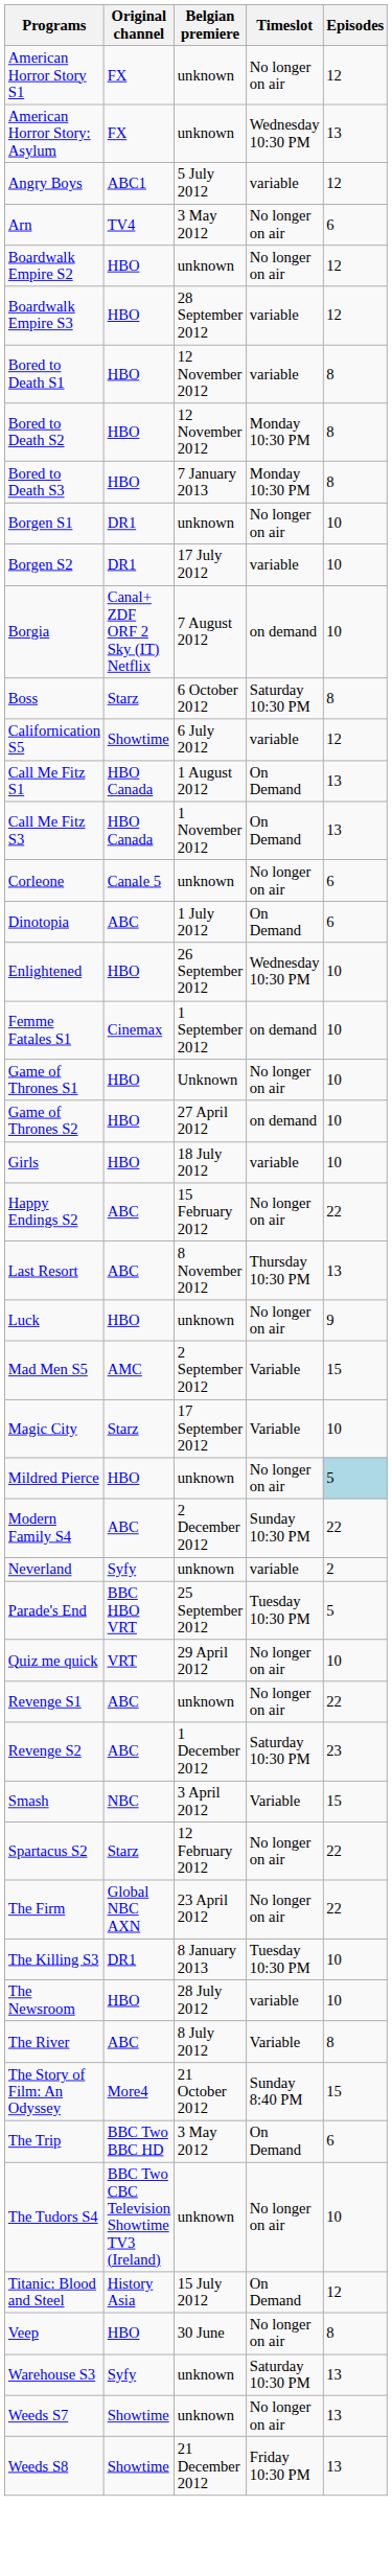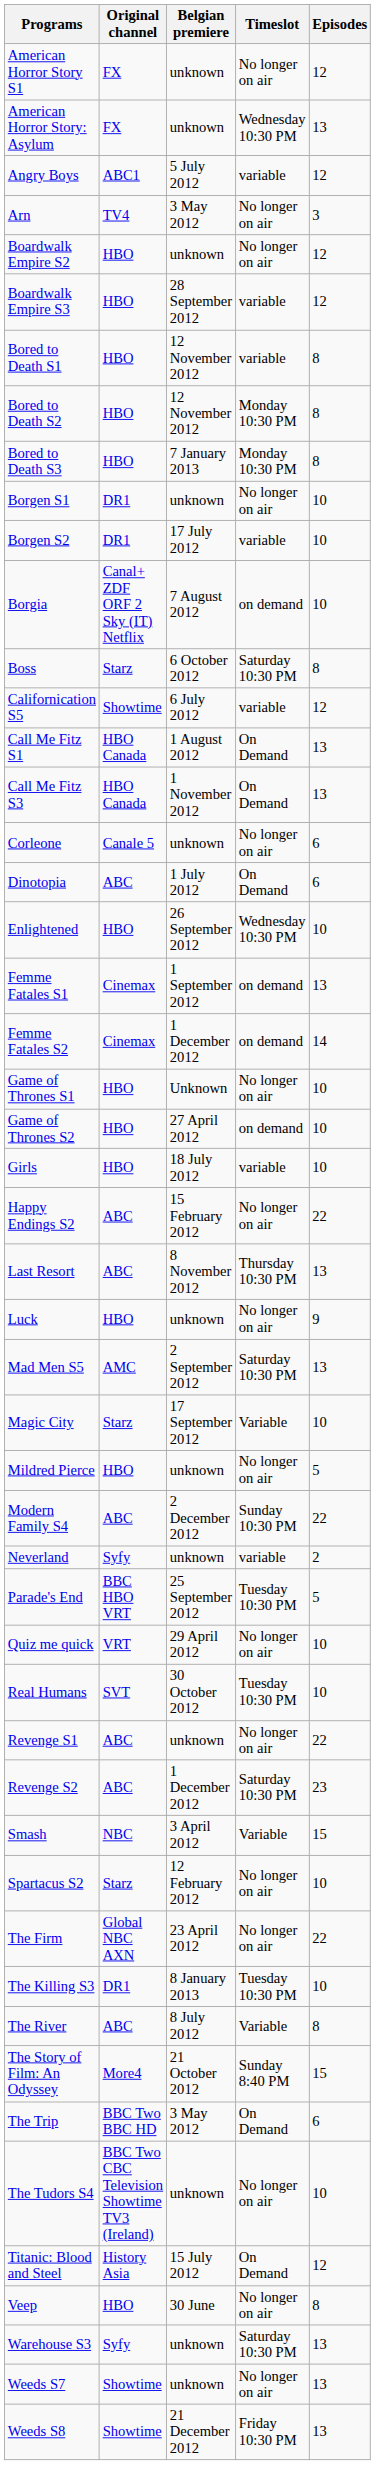Arn | Episodes: 6 -> 3
Femme Fatales S1 | Episodes: 10 -> 13
+ row: Femme Fatales S2 | Cinemax | 1 December 2012 | on demand | 14
Mad Men S5 | Timeslot: Variable -> Saturday 10:30 PM
Mad Men S5 | Episodes: 15 -> 13
Mildred Pierce | Episodes: lightblue background -> no background
+ row: Real Humans | SVT | 30 October 2012 | Tuesday 10:30 PM | 10
Spartacus S2 | Episodes: 22 -> 10
- row: The Newsroom | HBO | 28 July 2012 | variable | 10
